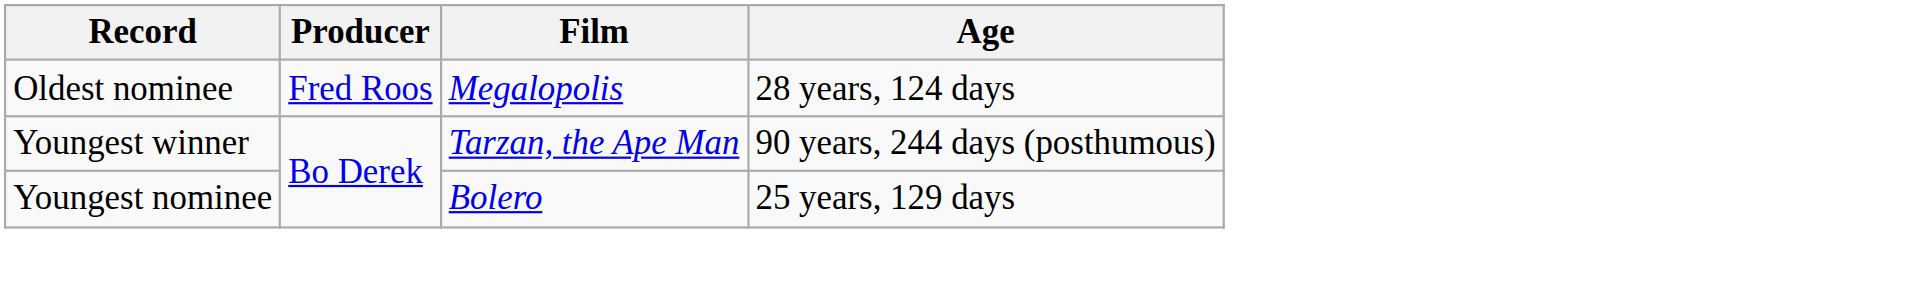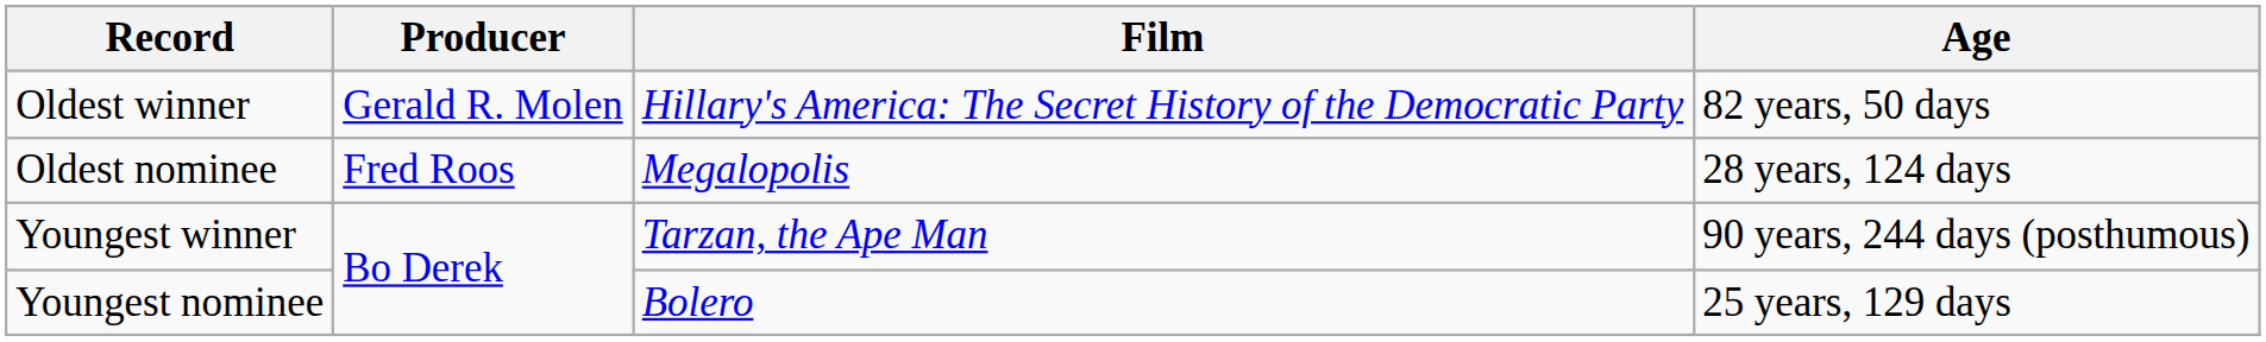+ row: Oldest winner | Gerald R. Molen | Hillary's America: The Secret History of the Democratic Party | 82 years, 50 days
